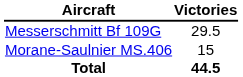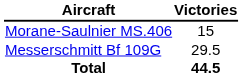rows swapped: Morane-Saulnier MS.406 <-> Messerschmitt Bf 109G
